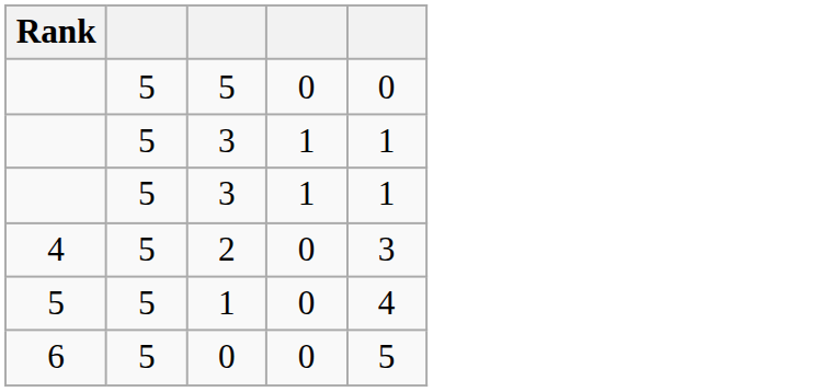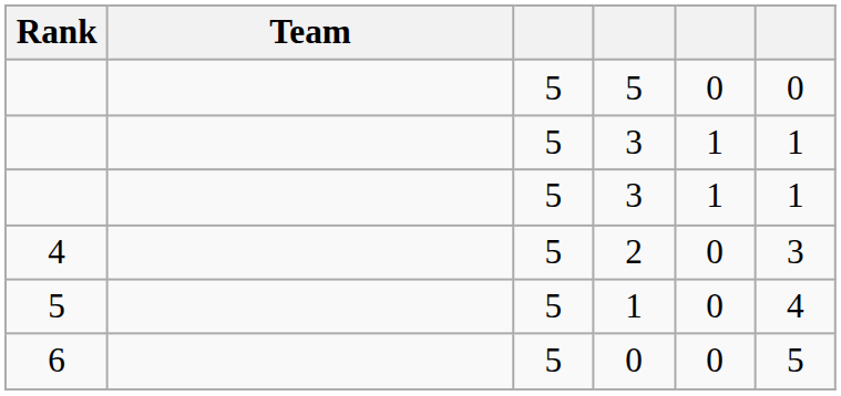+ column: Team
